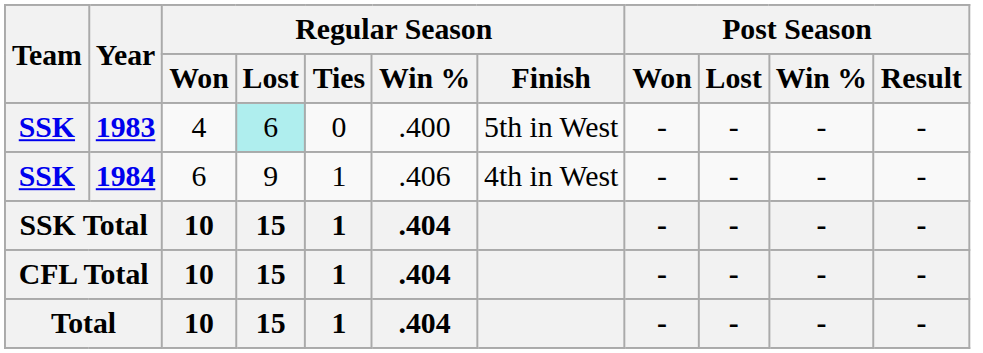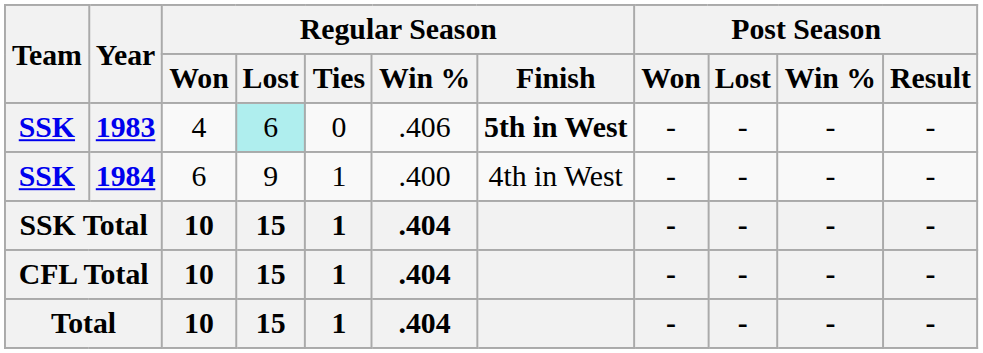1983 | Regular Season / Win %: .400 -> .406
1983 | Regular Season / Finish: normal -> bold
1984 | Regular Season / Win %: .406 -> .400
